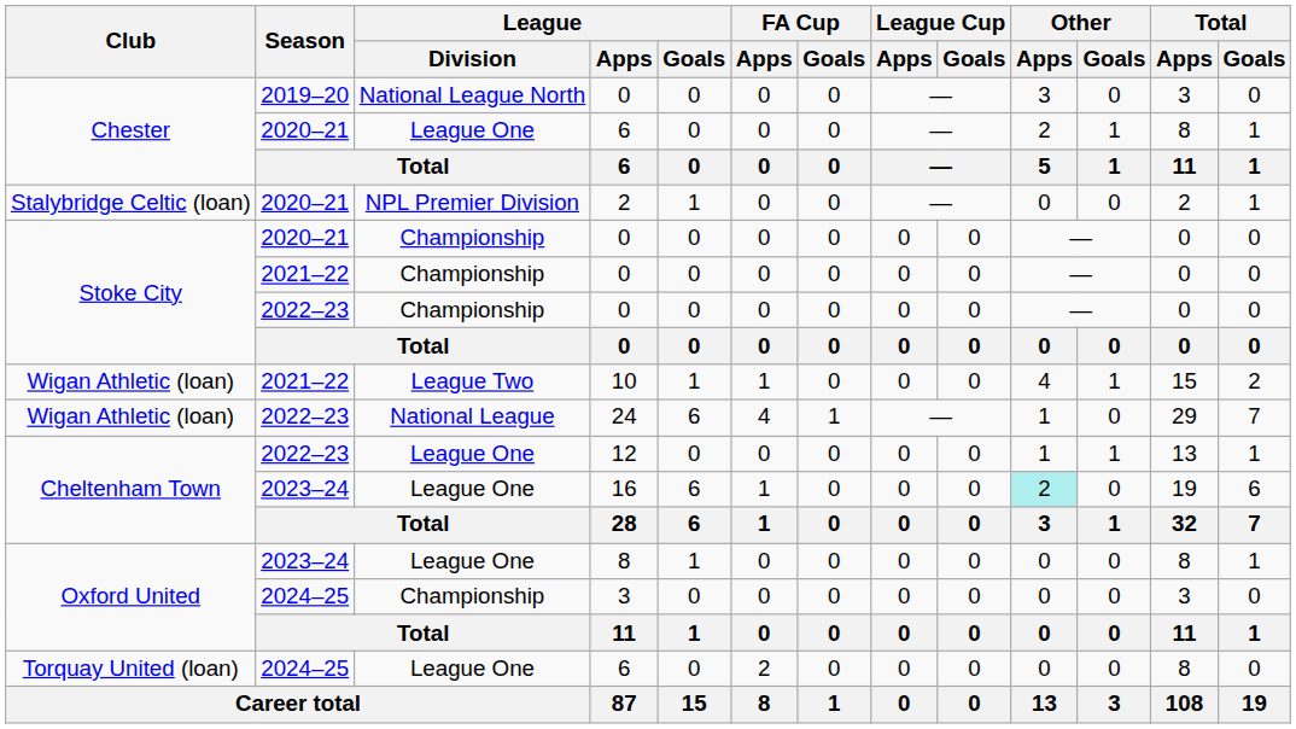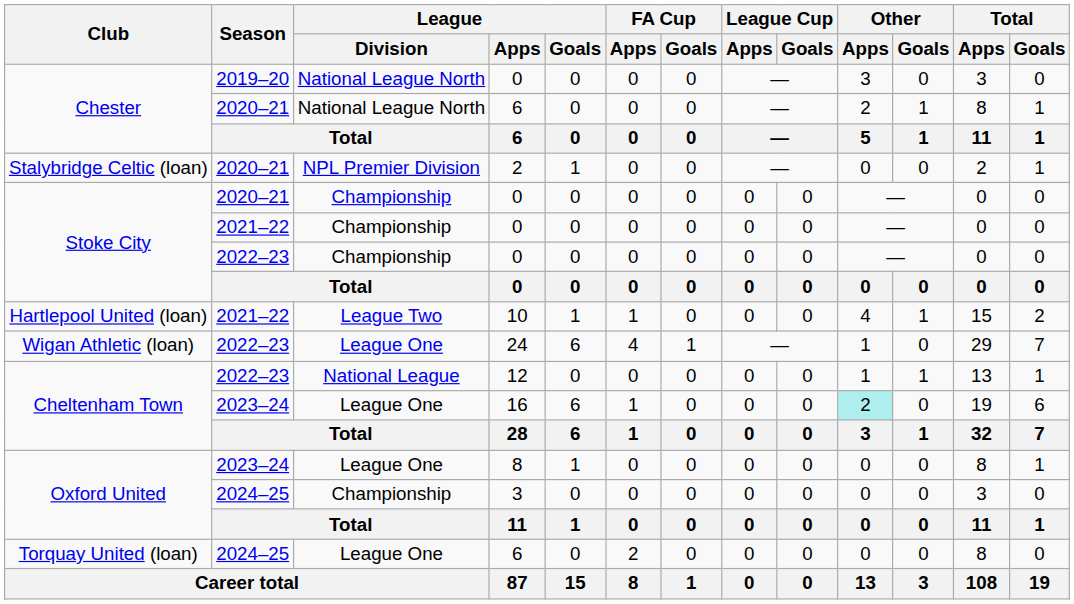2020–21 / 6 | League / Division: League One -> National League North
10 | Club: Wigan Athletic (loan) -> Hartlepool United (loan)
24 | League / Division: National League -> League One
12 | League / Division: League One -> National League
